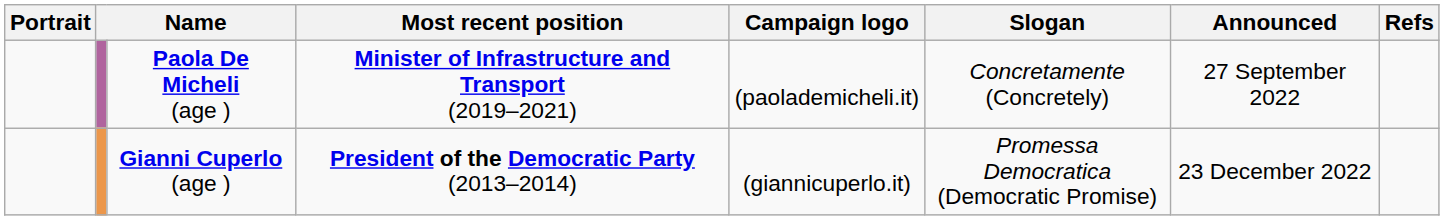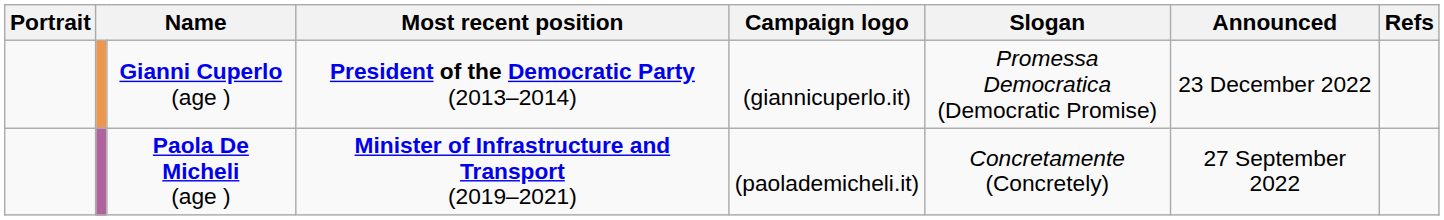rows swapped: Gianni Cuperlo (age ) <-> Paola De Micheli (age )
